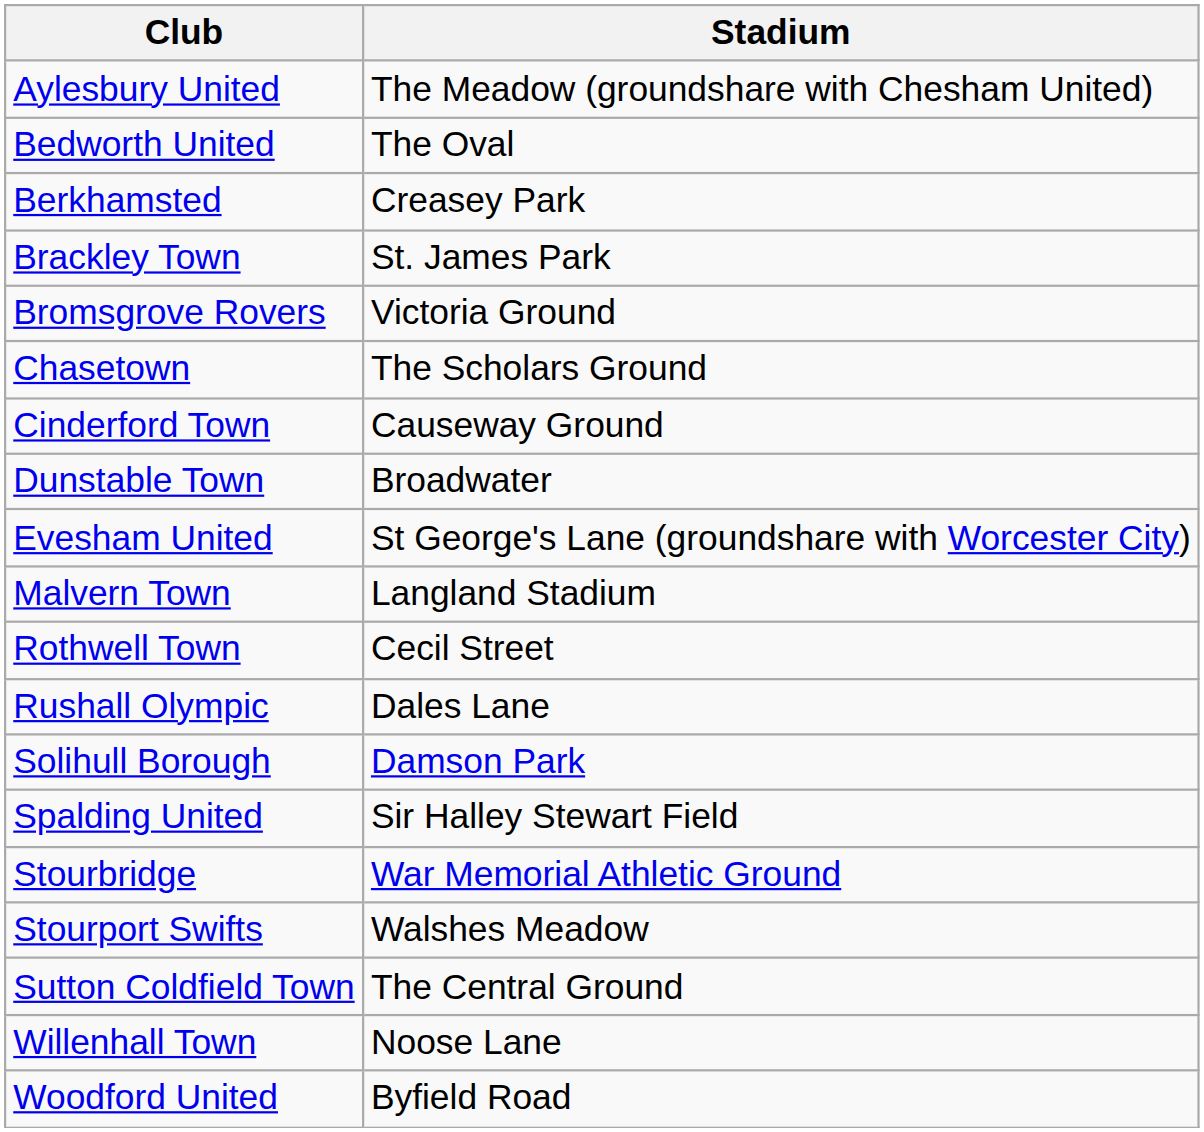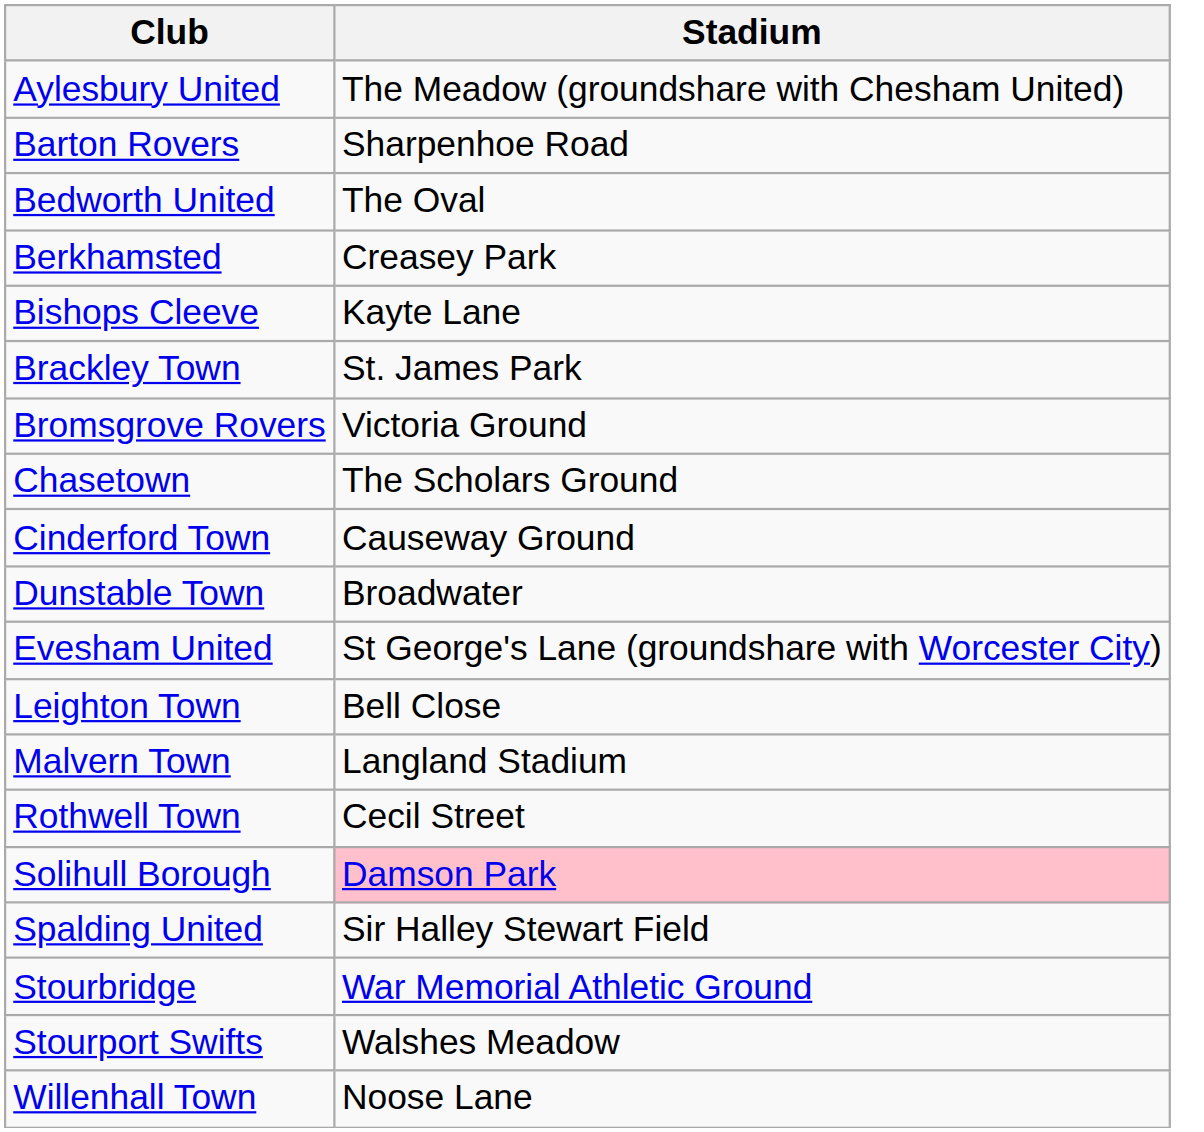+ row: Barton Rovers | Sharpenhoe Road
+ row: Bishops Cleeve | Kayte Lane
+ row: Leighton Town | Bell Close
- row: Rushall Olympic | Dales Lane
Solihull Borough | Stadium: no background -> pink background
- row: Sutton Coldfield Town | The Central Ground
- row: Woodford United | Byfield Road
